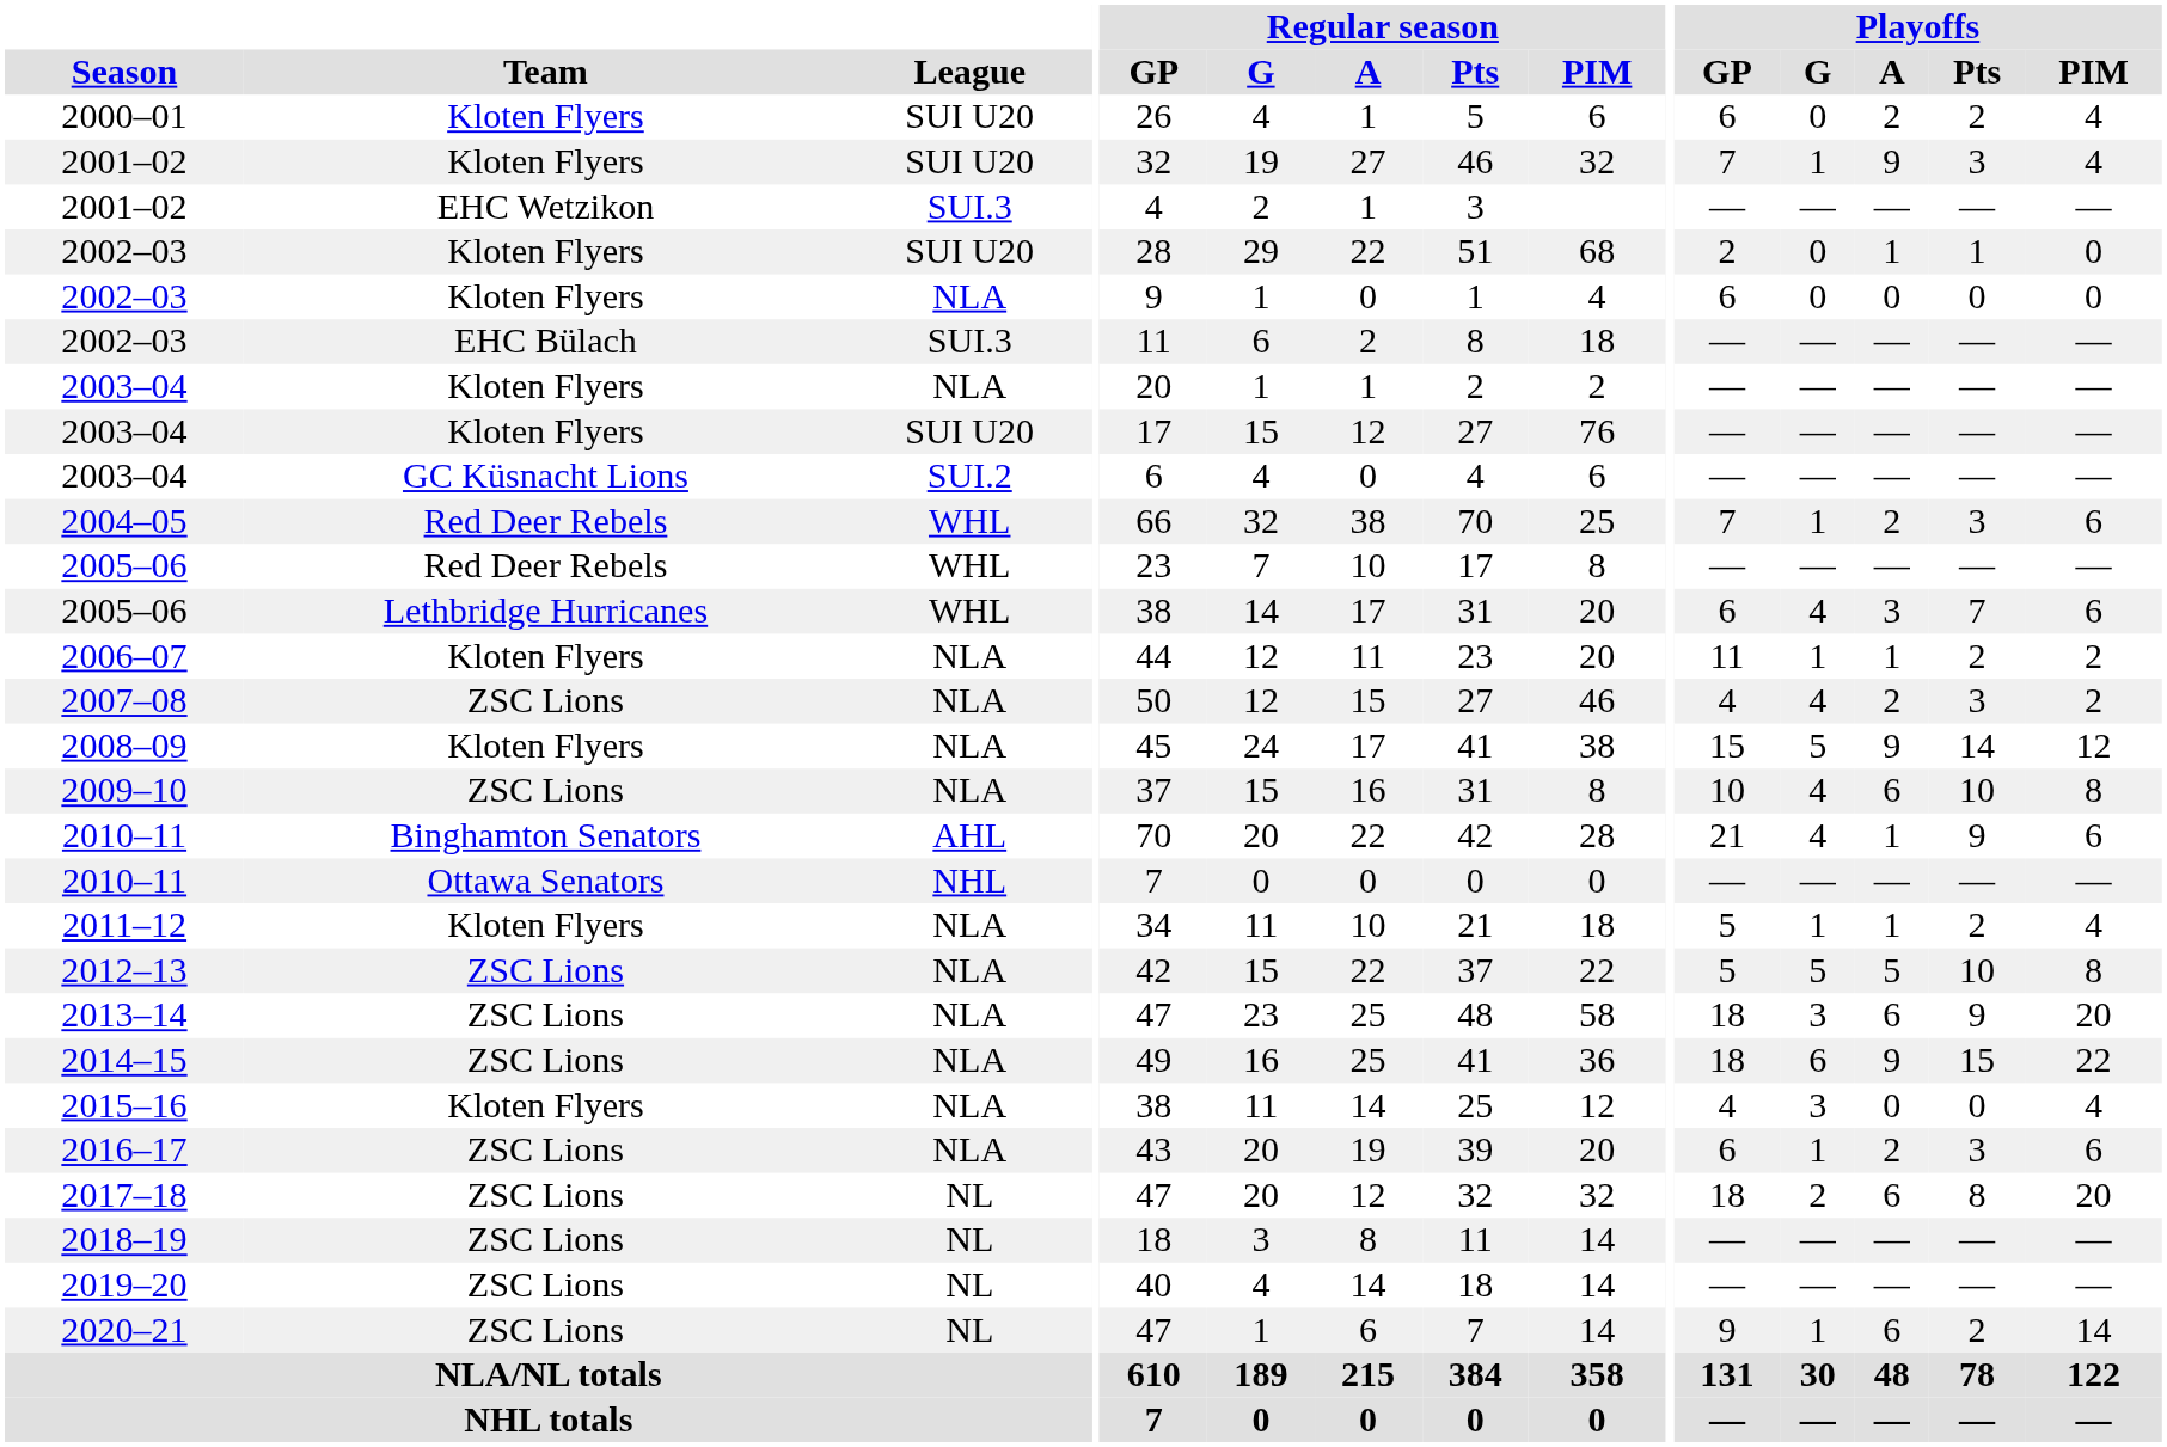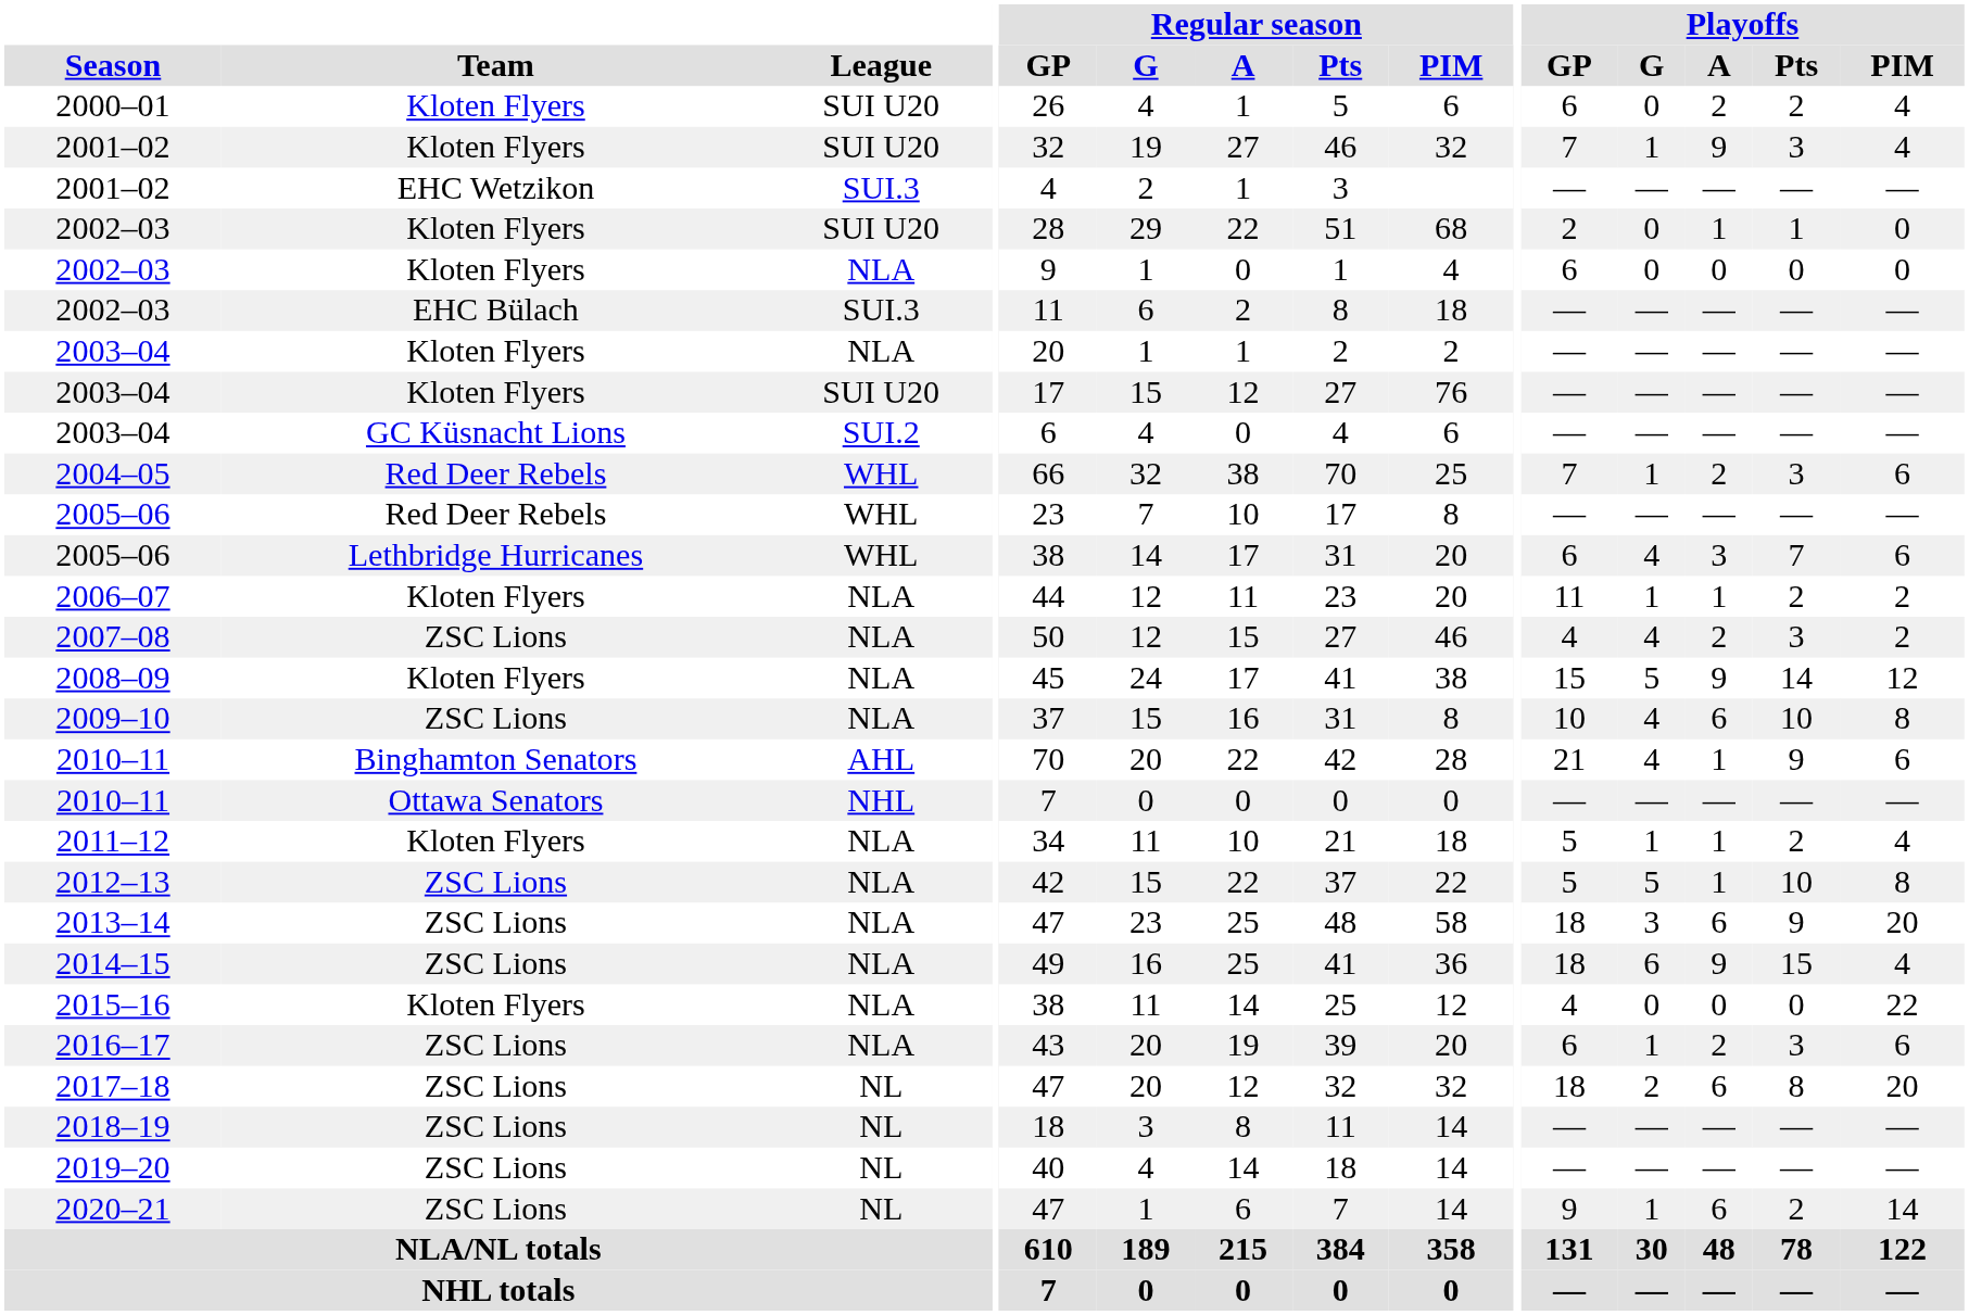2012–13 | Playoffs / A: 5 -> 1
2014–15 | Playoffs / PIM: 22 -> 4
2015–16 | Playoffs / G: 3 -> 0
2015–16 | Playoffs / PIM: 4 -> 22
